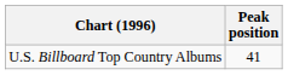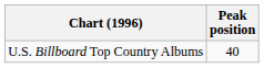U.S. Billboard Top Country Albums | Peak position: 41 -> 40
